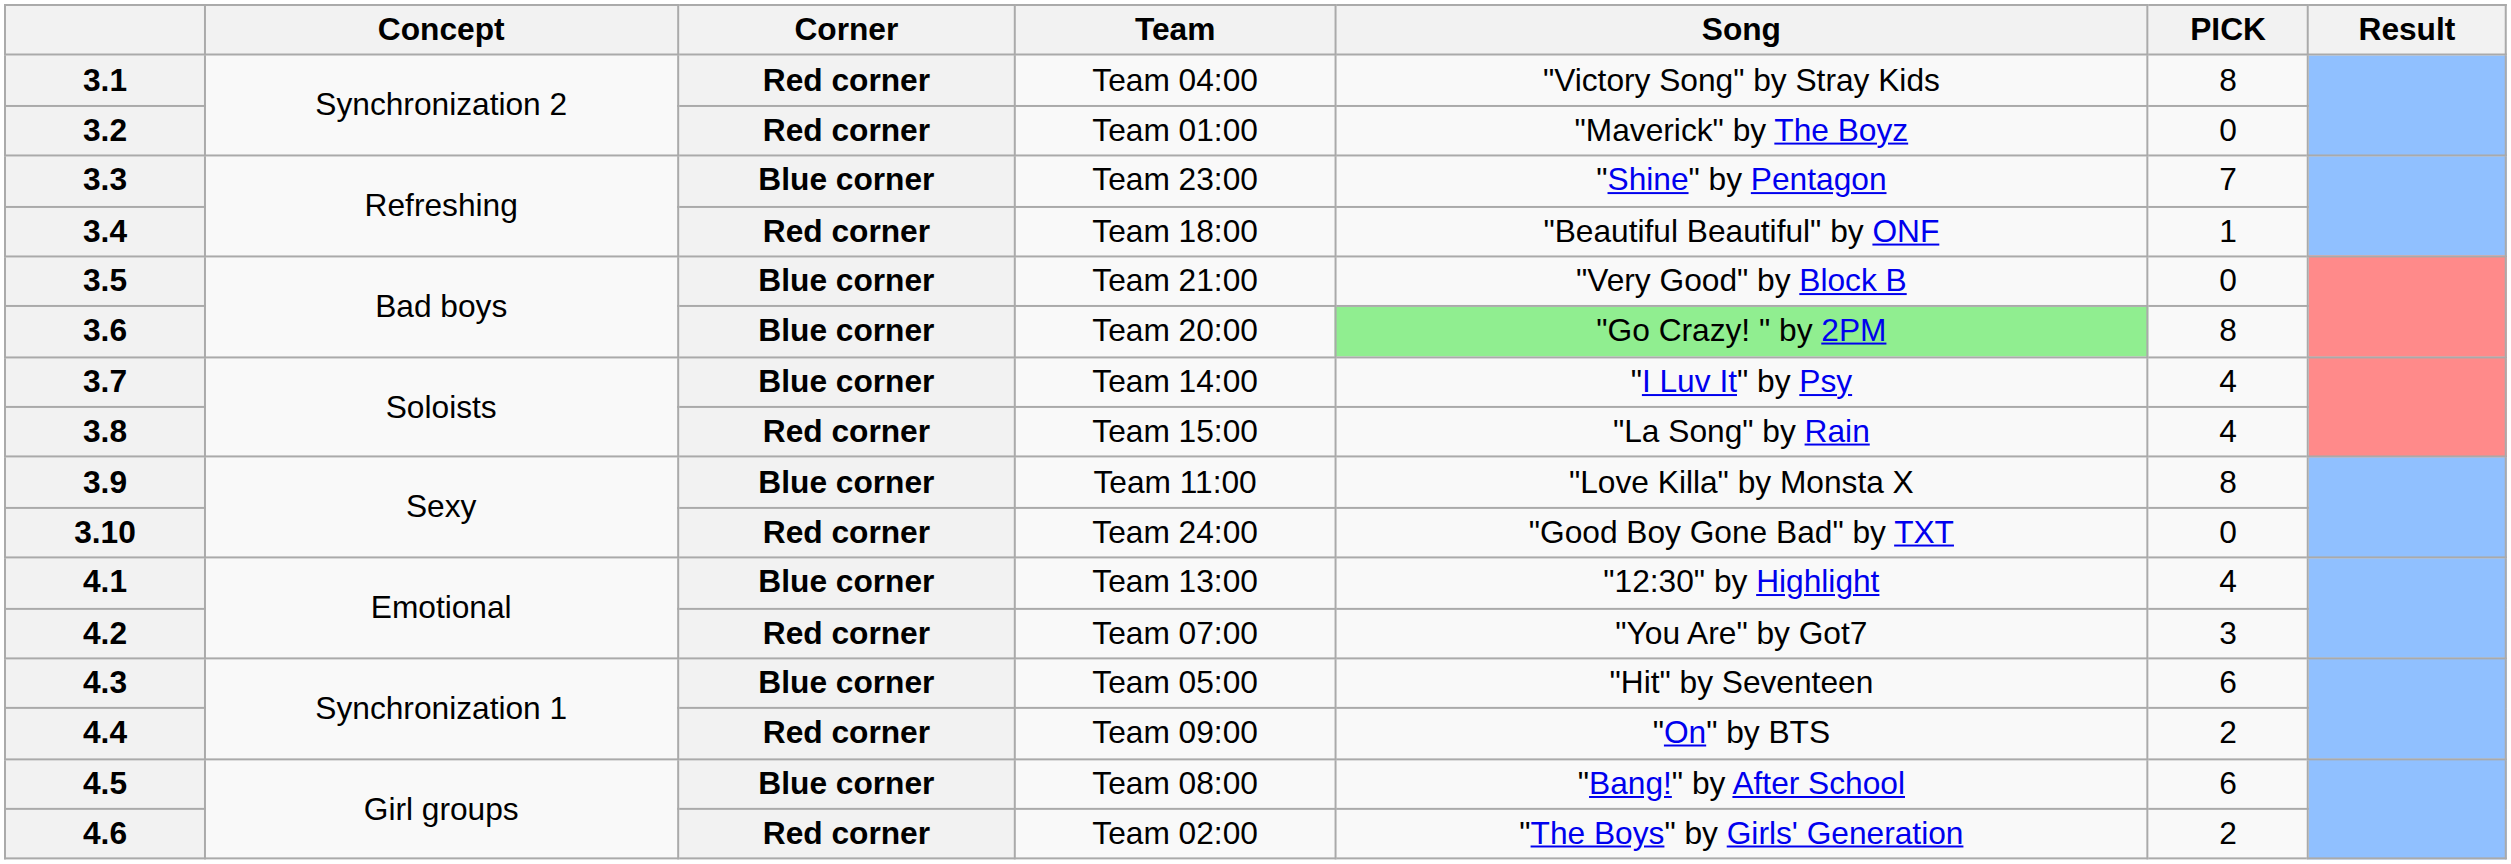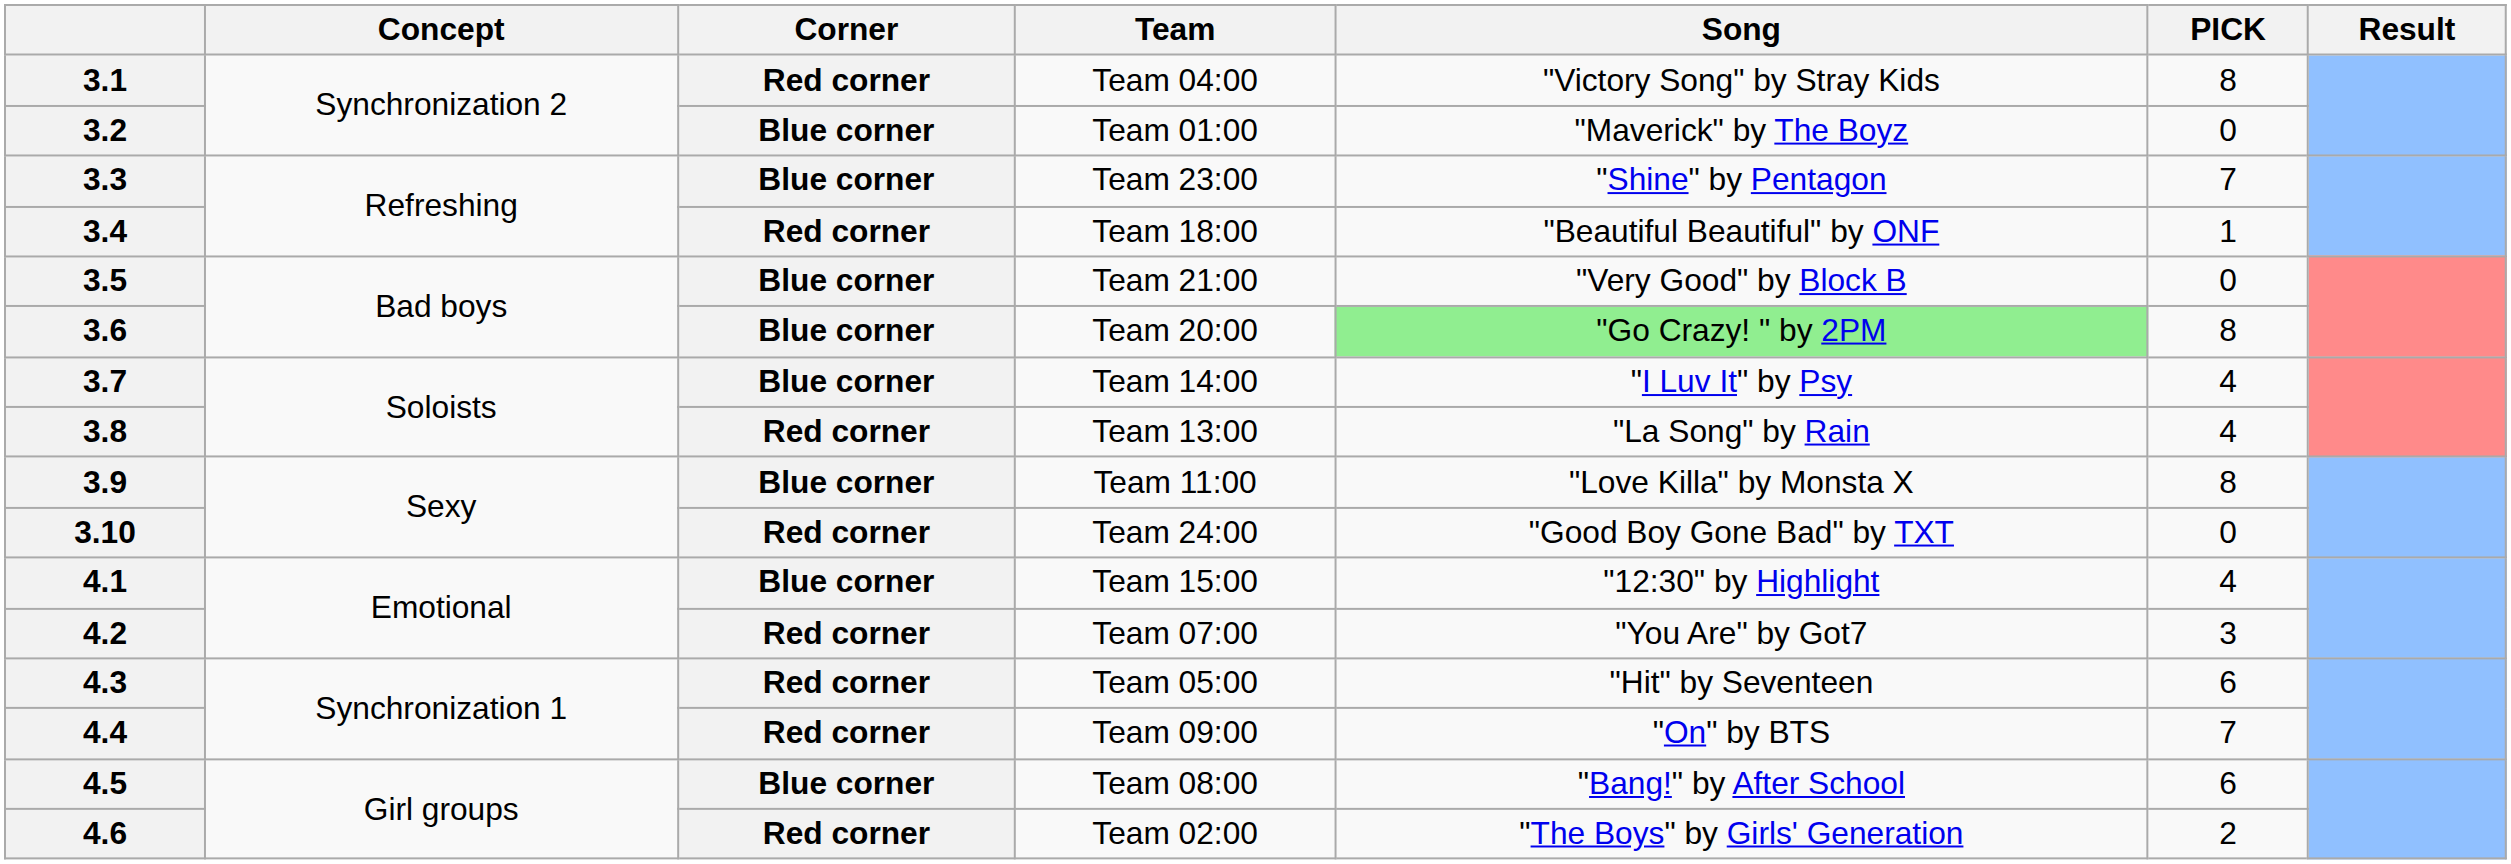3.2 | Corner: Red corner -> Blue corner
3.8 | Team: Team 15:00 -> Team 13:00
4.1 | Team: Team 13:00 -> Team 15:00
4.3 | Corner: Blue corner -> Red corner
4.4 | PICK: 2 -> 7
